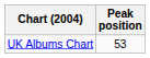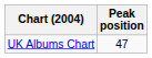UK Albums Chart | Peak position: 53 -> 47
